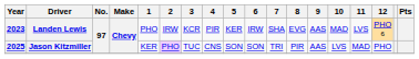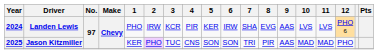Landen Lewis | Year: 2023 -> 2024
Landen Lewis | 10: MAD -> LVS
Jason Kitzmiller | 10: LVS -> MAD
